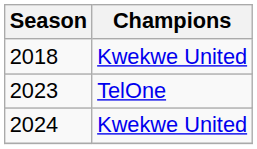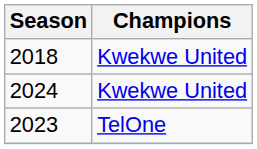rows swapped: 2023 <-> 2024
